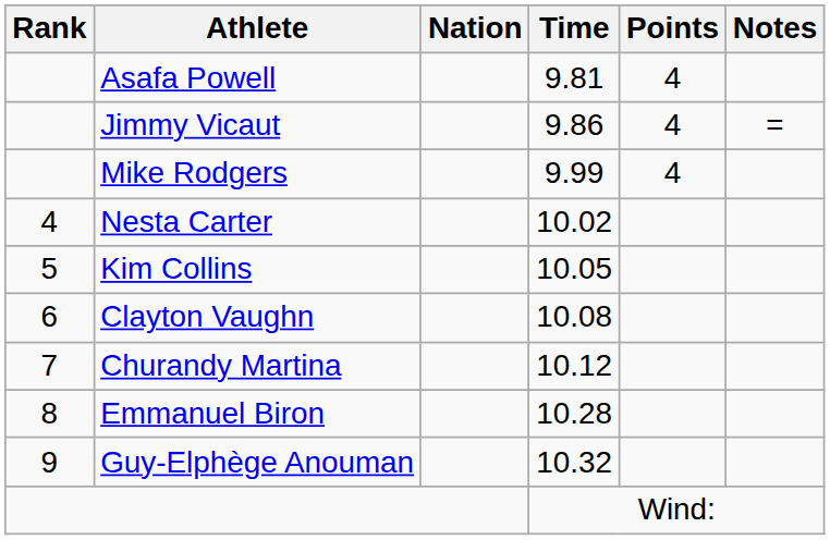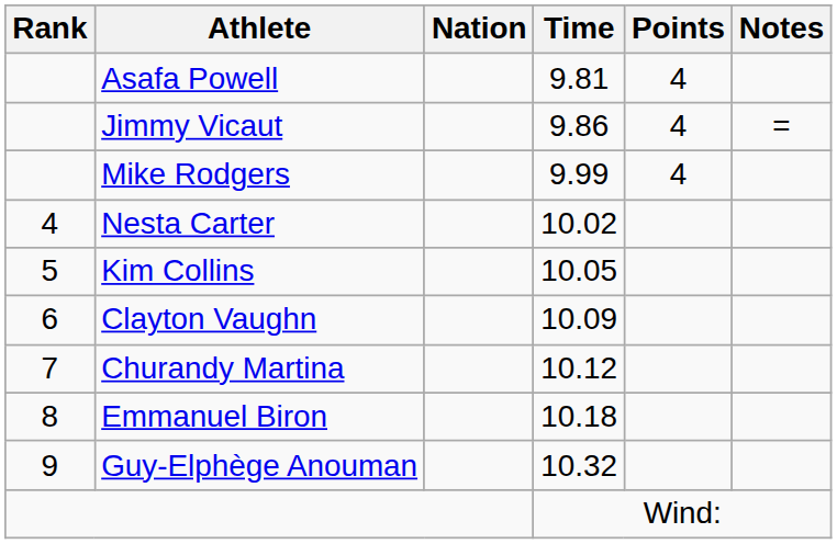Clayton Vaughn | Time: 10.08 -> 10.09
Emmanuel Biron | Time: 10.28 -> 10.18
